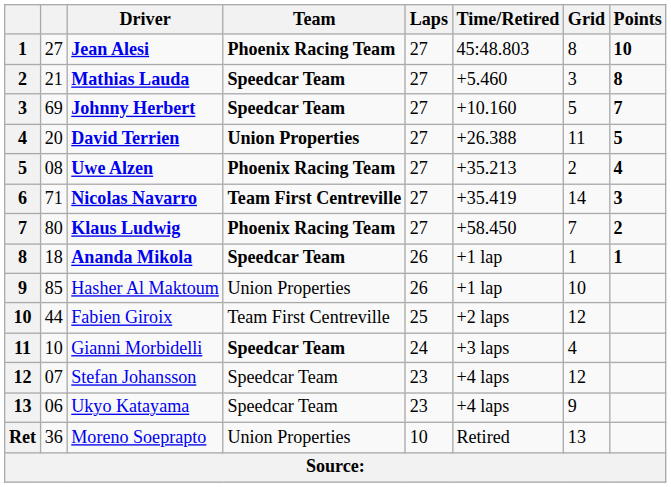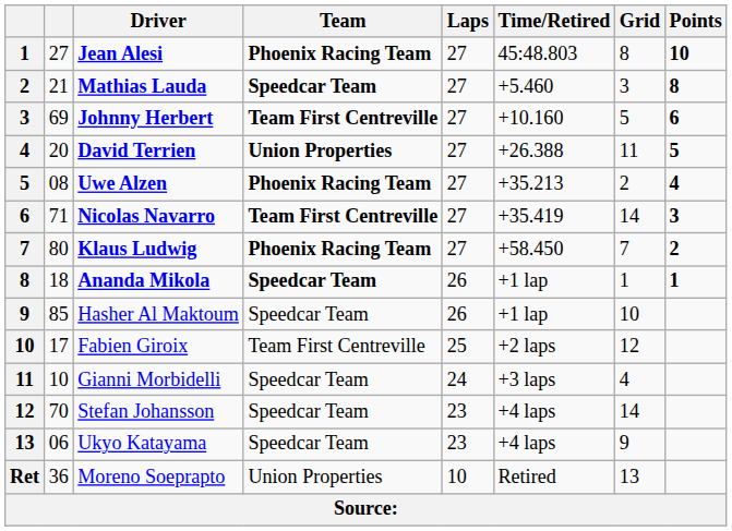Johnny Herbert | Team: Speedcar Team -> Team First Centreville
Johnny Herbert | Points: 7 -> 6
Hasher Al Maktoum | Team: Union Properties -> Speedcar Team
Fabien Giroix | column 2: 44 -> 17
Gianni Morbidelli | Team: bold -> normal
Stefan Johansson | column 2: 07 -> 70
Stefan Johansson | Grid: 12 -> 14
